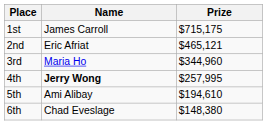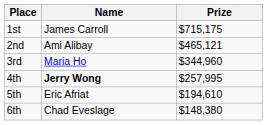2nd | Name: Eric Afriat -> Ami Alibay
5th | Name: Ami Alibay -> Eric Afriat
